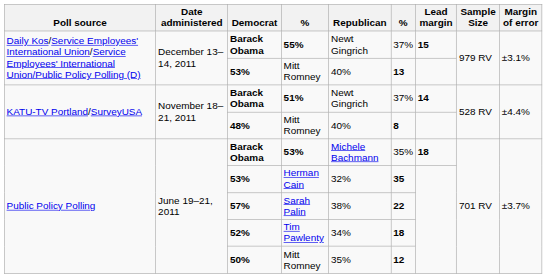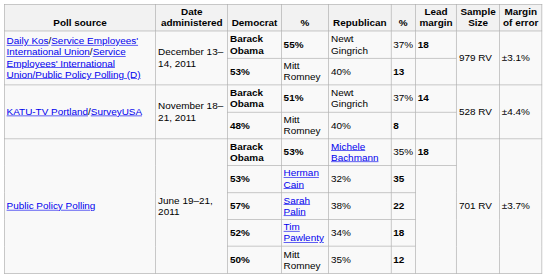55% | Lead margin: 15 -> 18
